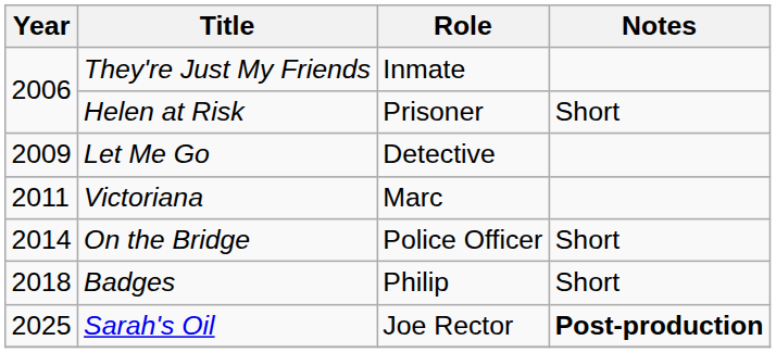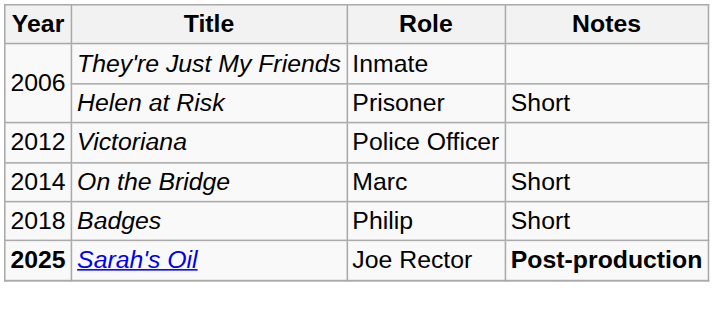- row: 2009 | Let Me Go | Detective
Victoriana | Year: 2011 -> 2012
Victoriana | Role: Marc -> Police Officer
On the Bridge | Role: Police Officer -> Marc
Sarah's Oil | Year: normal -> bold
